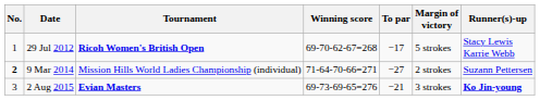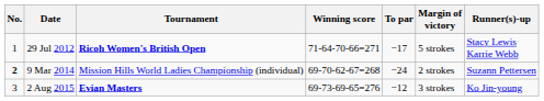29 Jul 2012 | Winning score: 69-70-62-67=268 -> 71-64-70-66=271
9 Mar 2014 | Winning score: 71-64-70-66=271 -> 69-70-62-67=268
9 Mar 2014 | To par: −27 -> −24
2 Aug 2015 | To par: −21 -> −12
2 Aug 2015 | Runner(s)-up: bold -> normal
